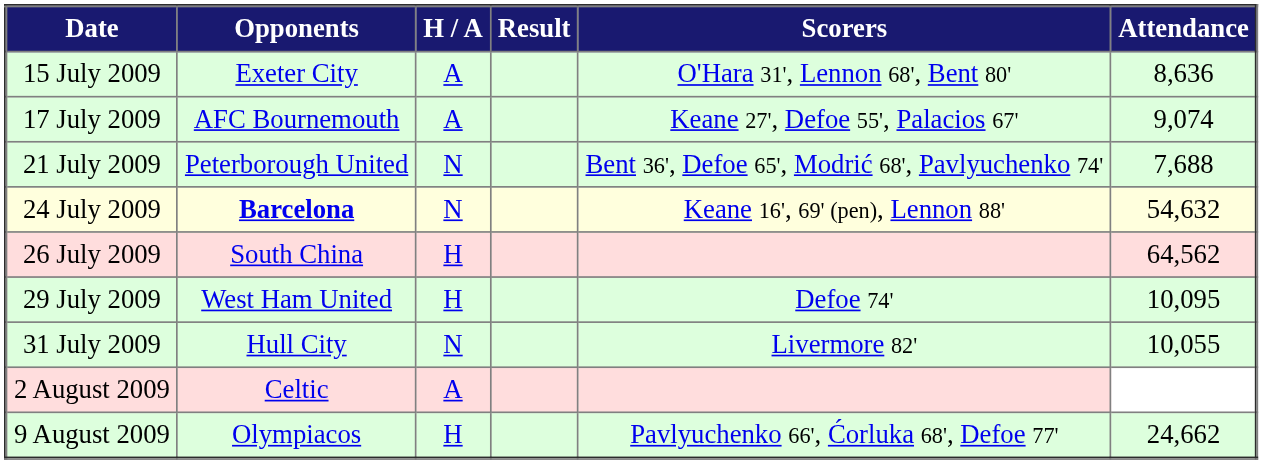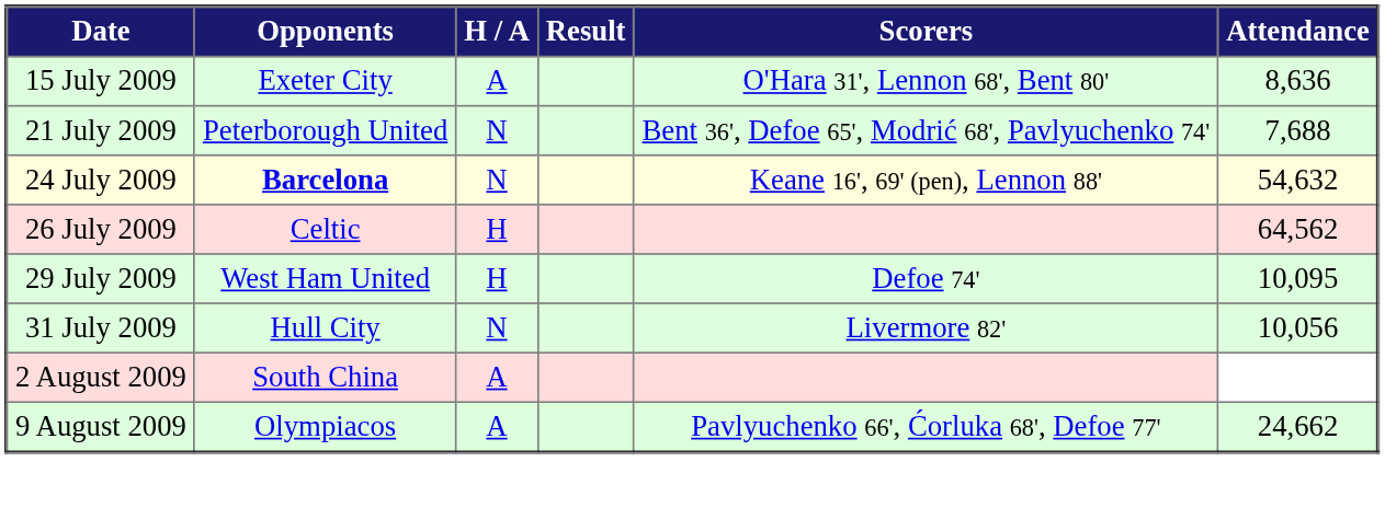- row: 17 July 2009 | AFC Bournemouth | A | Keane 27', Defoe 55', Palacios 67' | 9,074
26 July 2009 | Opponents: South China -> Celtic
31 July 2009 | Attendance: 10,055 -> 10,056
2 August 2009 | Opponents: Celtic -> South China
9 August 2009 | H / A: H -> A
